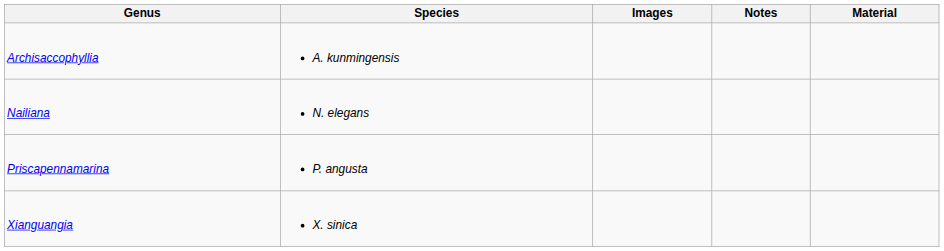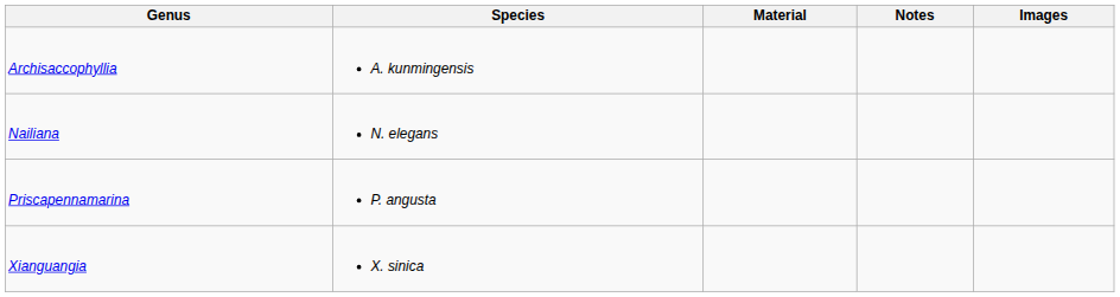columns swapped: Material <-> Images
